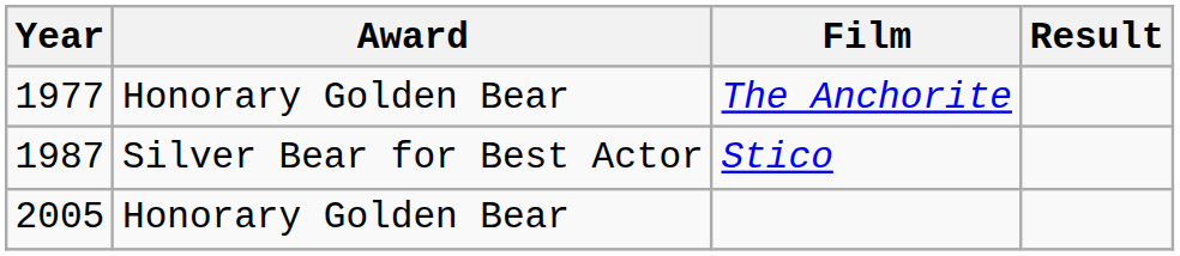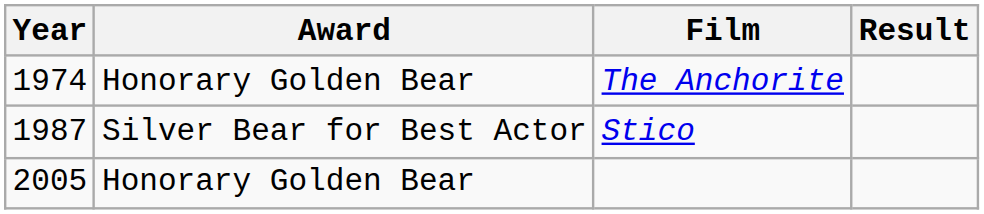The Anchorite | Year: 1977 -> 1974
